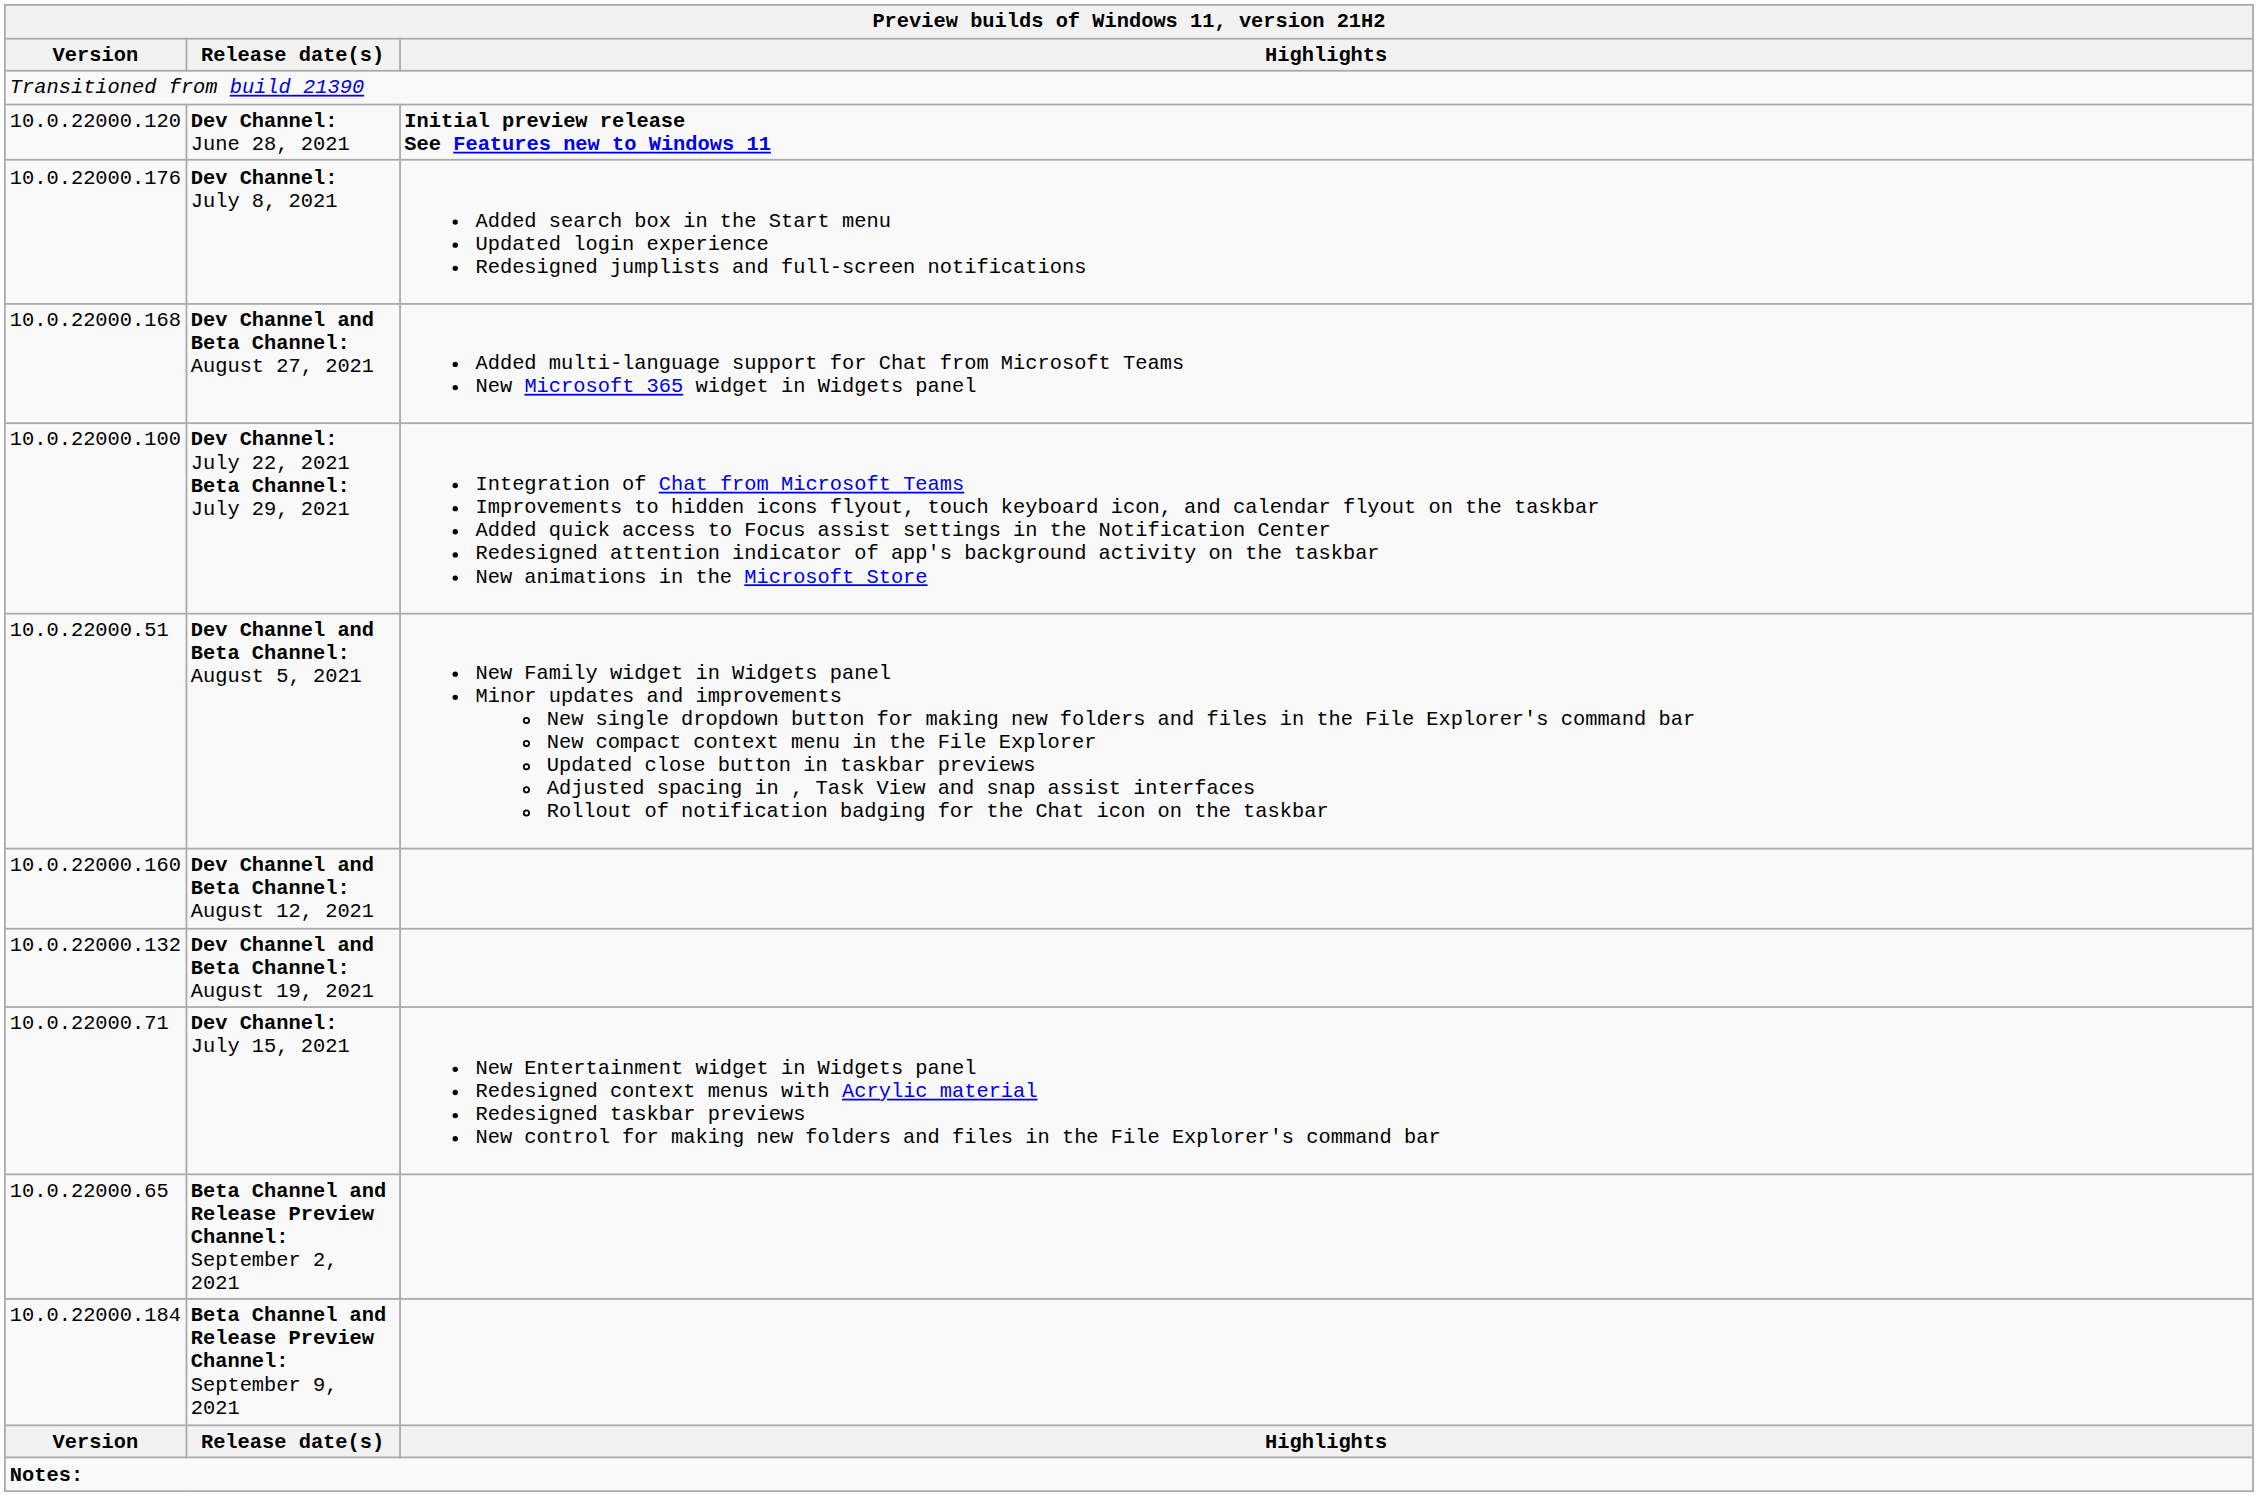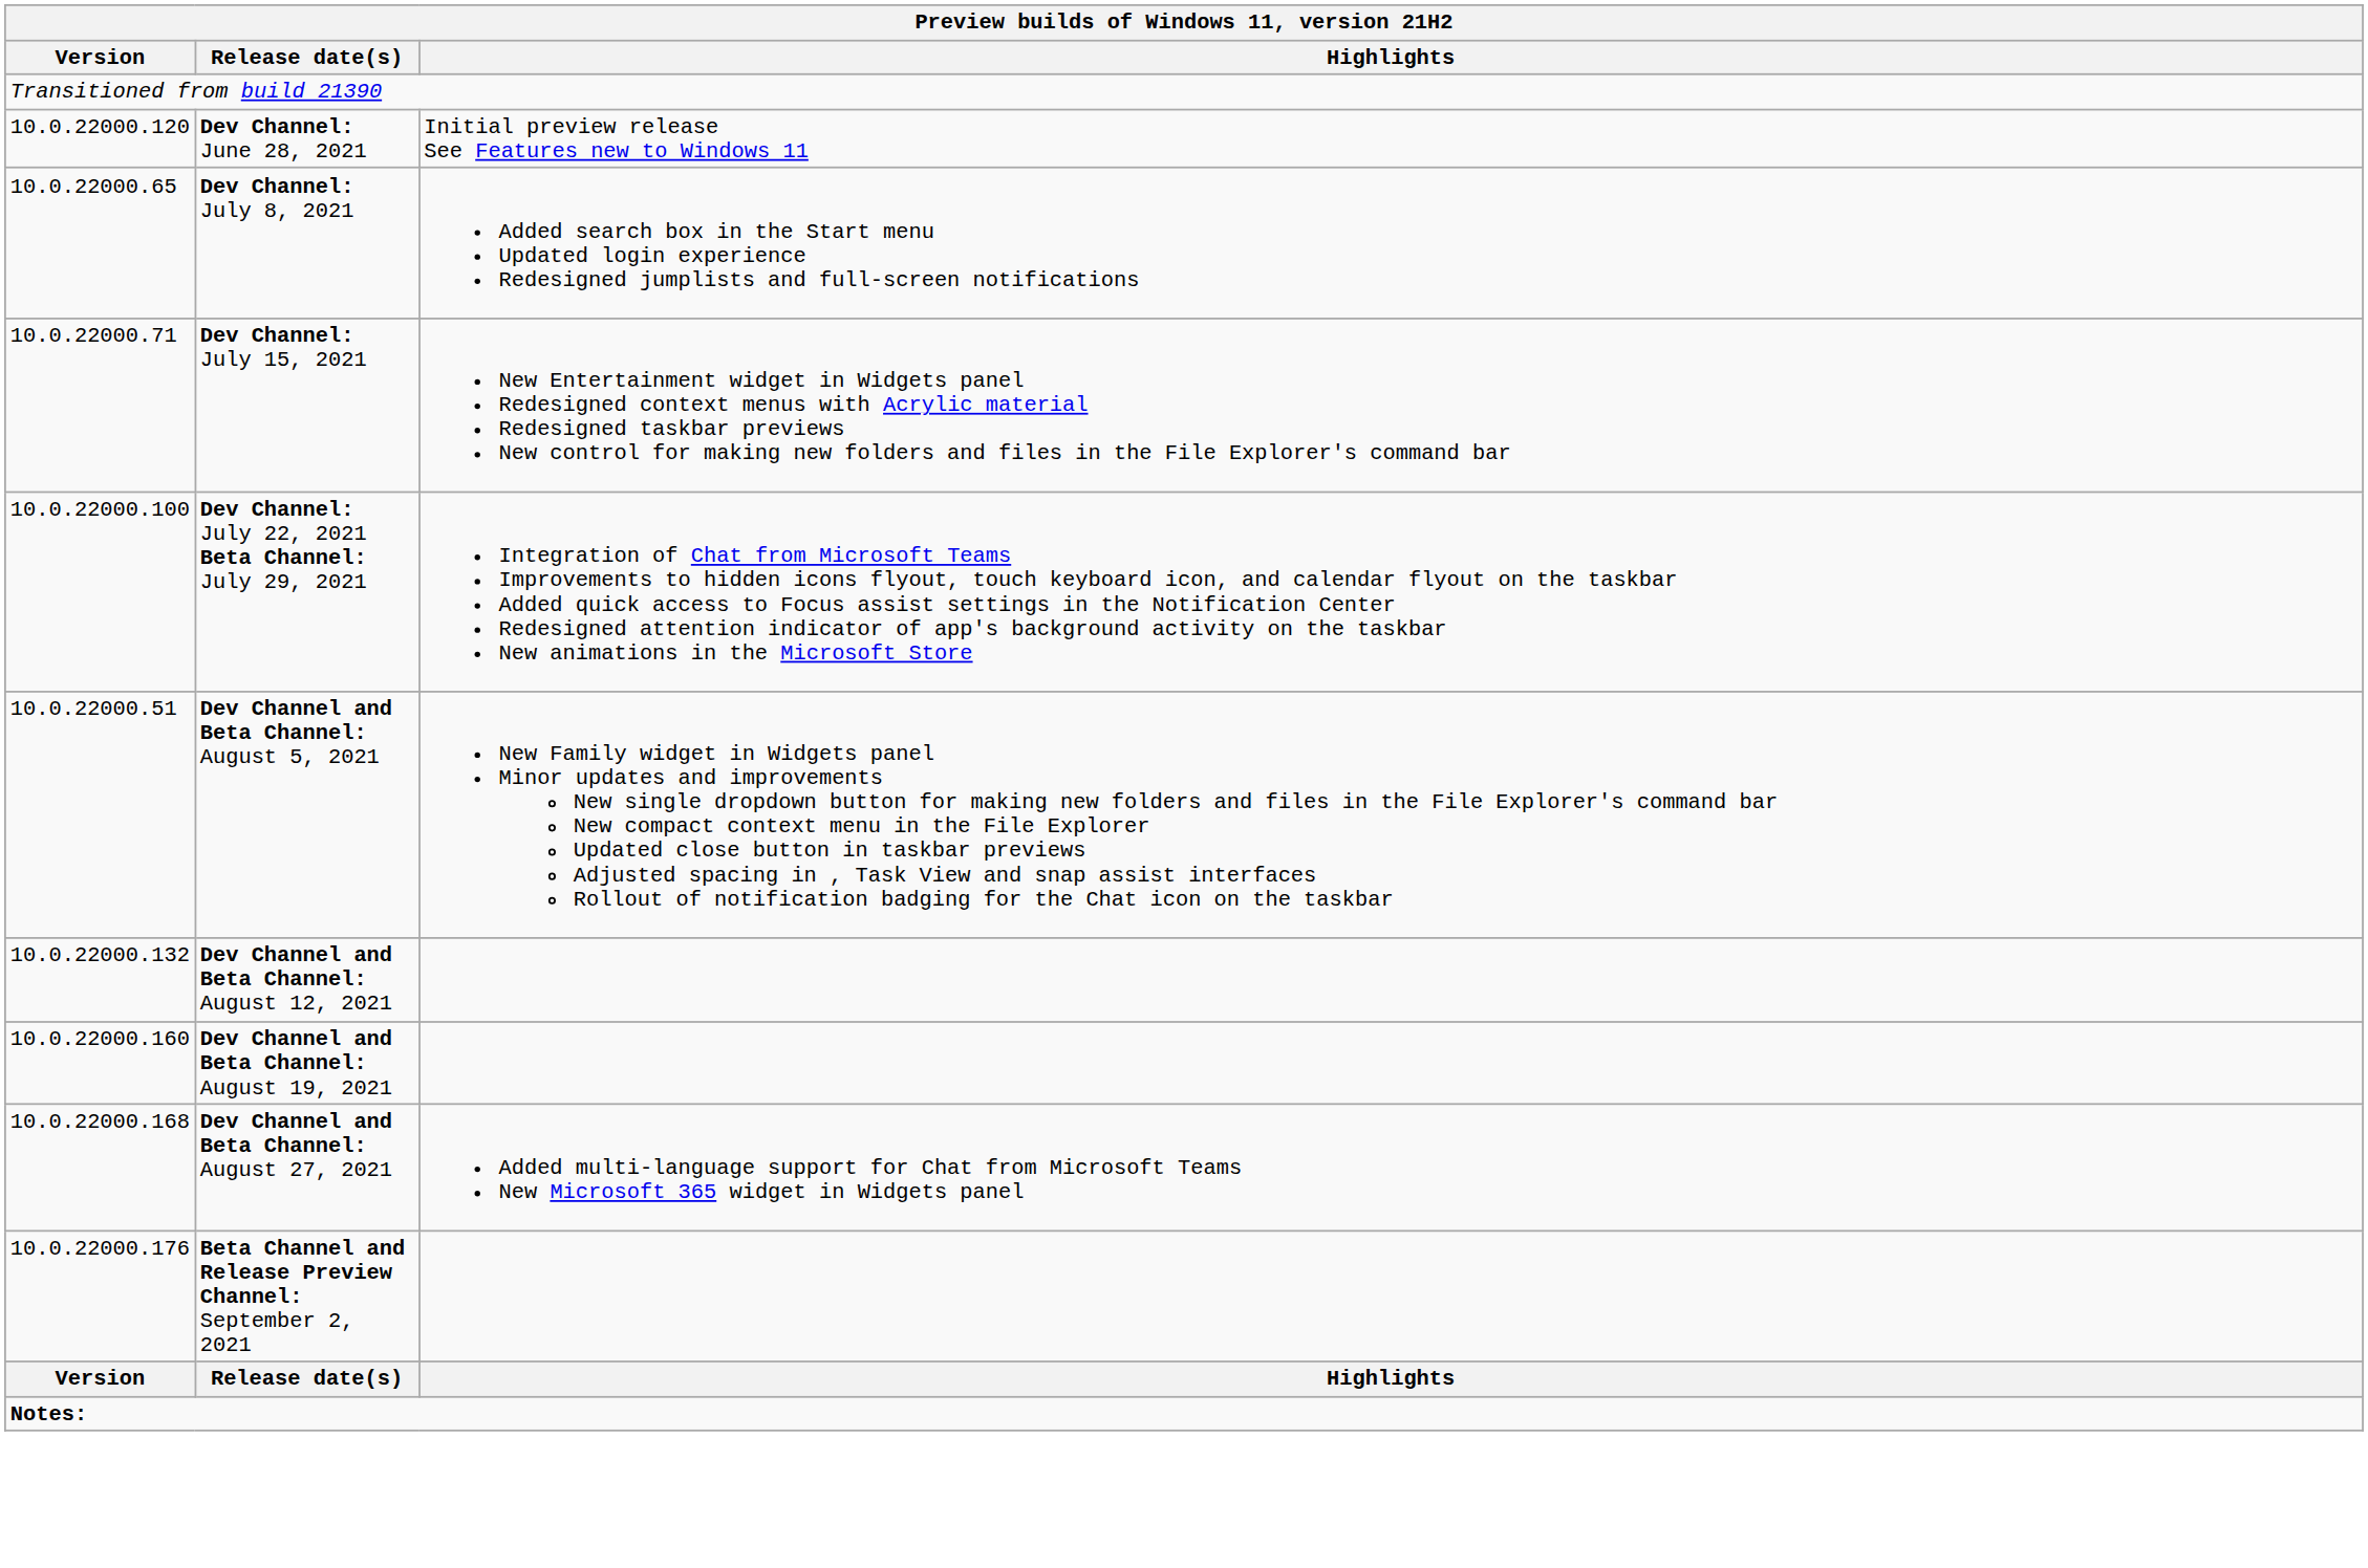Dev Channel: June 28, 2021 | Highlights: bold -> normal
Dev Channel: July 8, 2021 | Version: 10.0.22000.176 -> 10.0.22000.65
rows swapped: Dev Channel: July 15, 2021 <-> Dev Channel and Beta Channel: August 27, 2021
Dev Channel and Beta Channel: August 12, 2021 | Version: 10.0.22000.160 -> 10.0.22000.132
Dev Channel and Beta Channel: August 19, 2021 | Version: 10.0.22000.132 -> 10.0.22000.160
Beta Channel and Release Preview Channel: September 2, 2021 | Version: 10.0.22000.65 -> 10.0.22000.176
- row: 10.0.22000.184 | Beta Channel and Release Preview Channel: September 9, 2021
